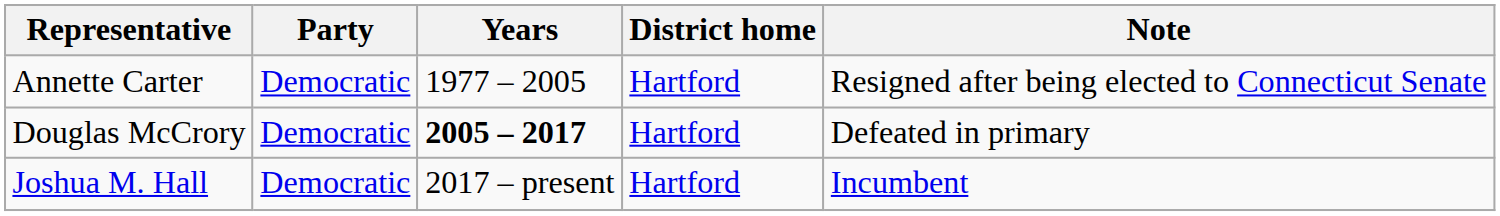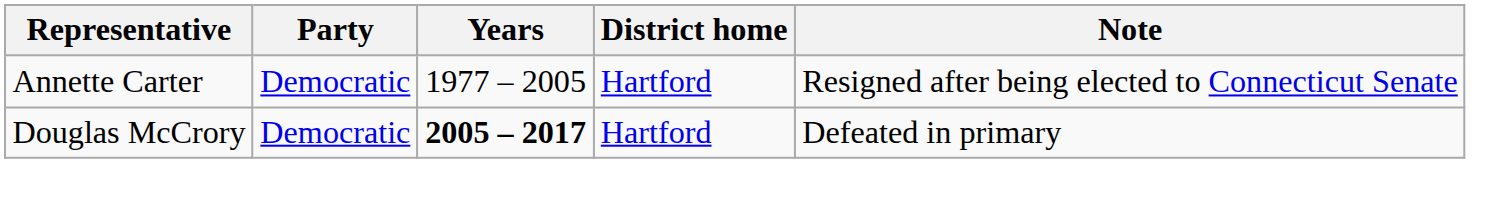- row: Joshua M. Hall | Democratic | 2017 – present | Hartford | Incumbent
